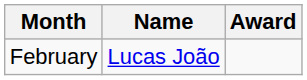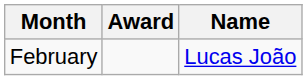columns swapped: Name <-> Award
